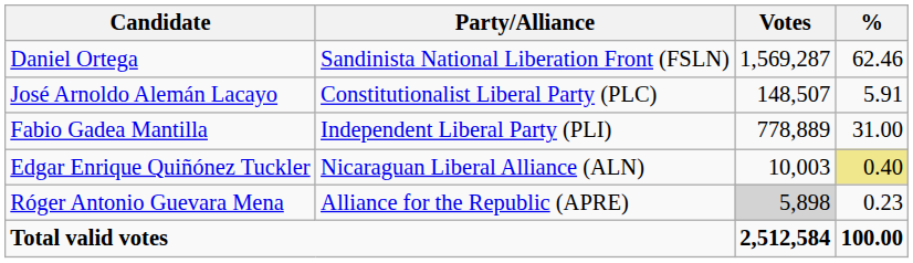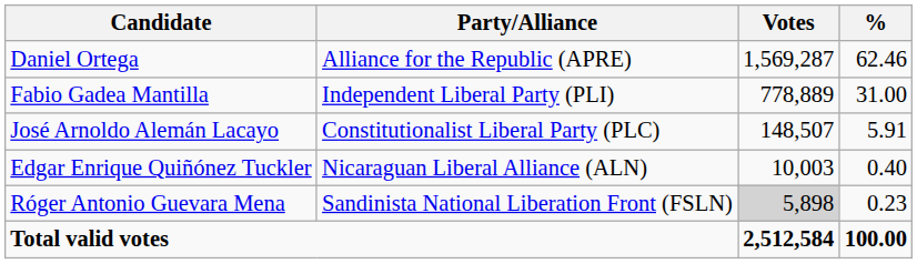Daniel Ortega | Party/Alliance: Sandinista National Liberation Front (FSLN) -> Alliance for the Republic (APRE)
rows swapped: Fabio Gadea Mantilla <-> José Arnoldo Alemán Lacayo
Edgar Enrique Quiñónez Tuckler | %: khaki background -> no background
Róger Antonio Guevara Mena | Party/Alliance: Alliance for the Republic (APRE) -> Sandinista National Liberation Front (FSLN)
